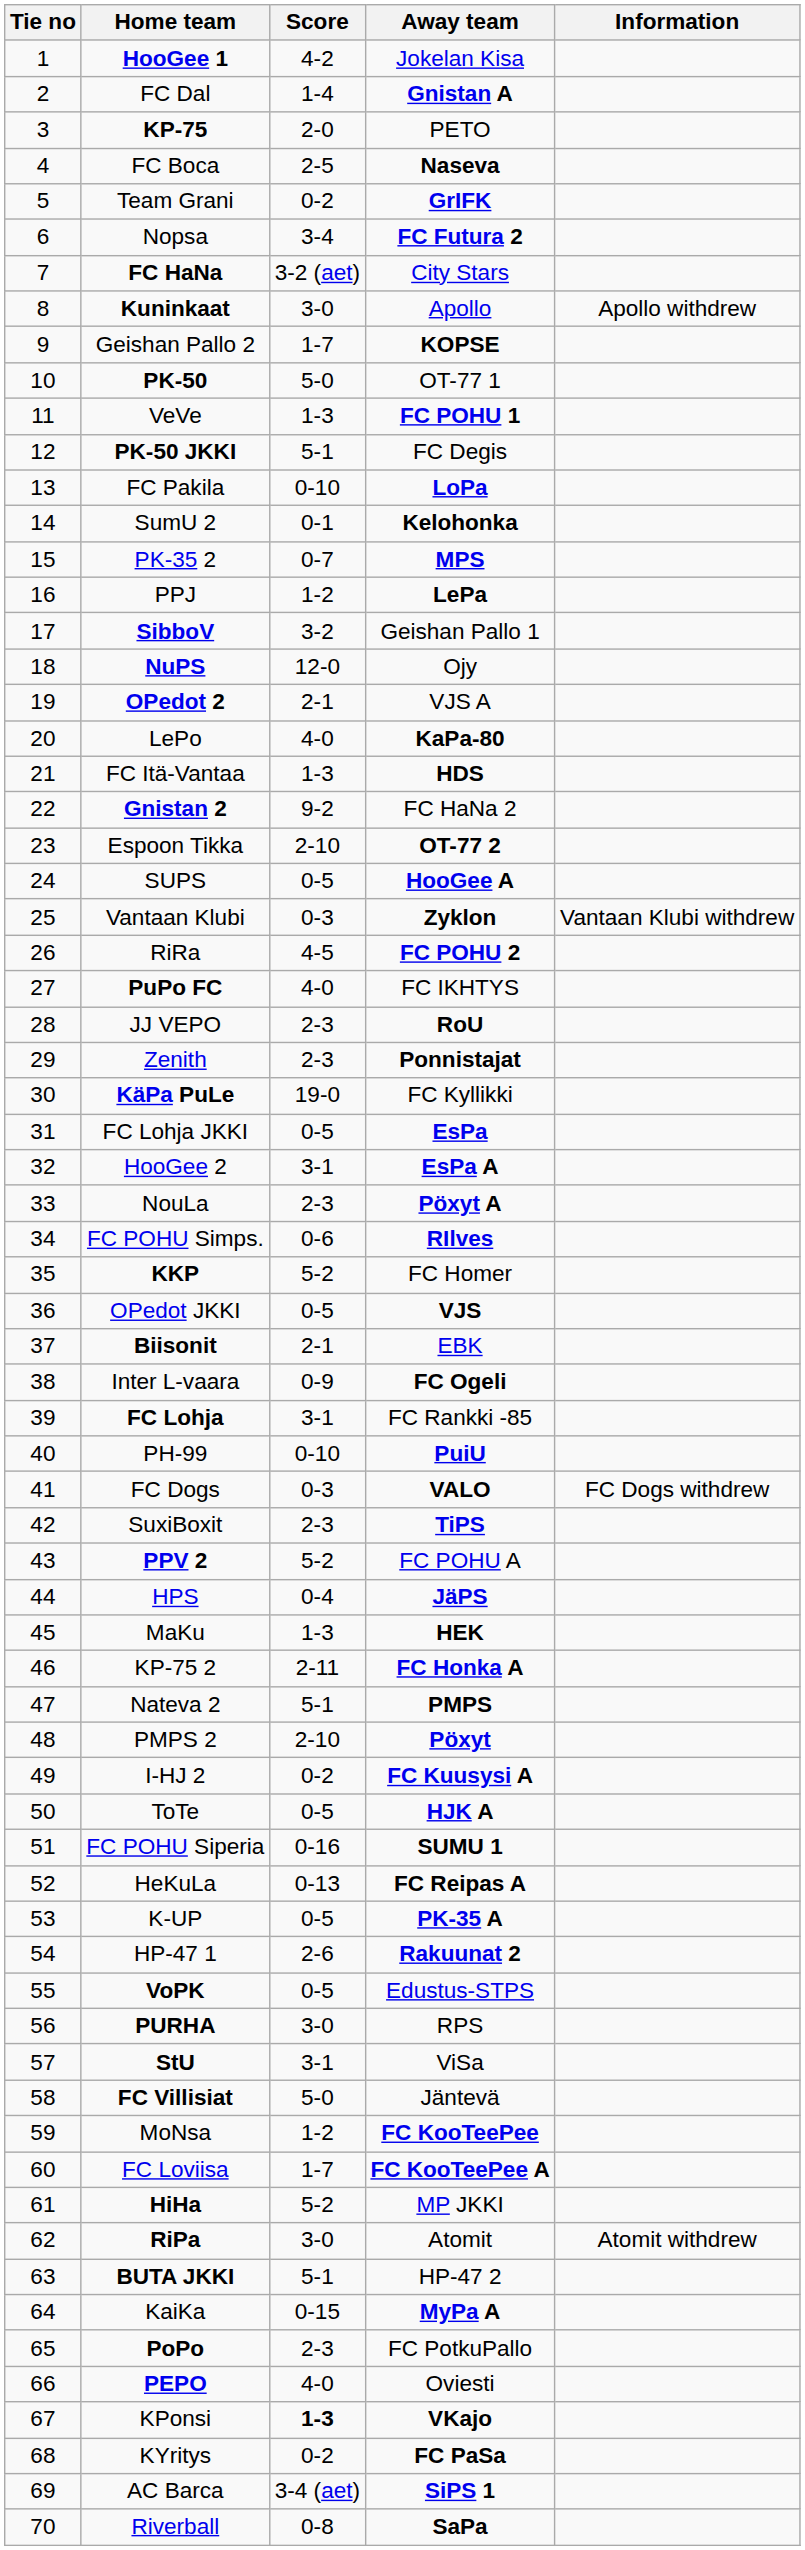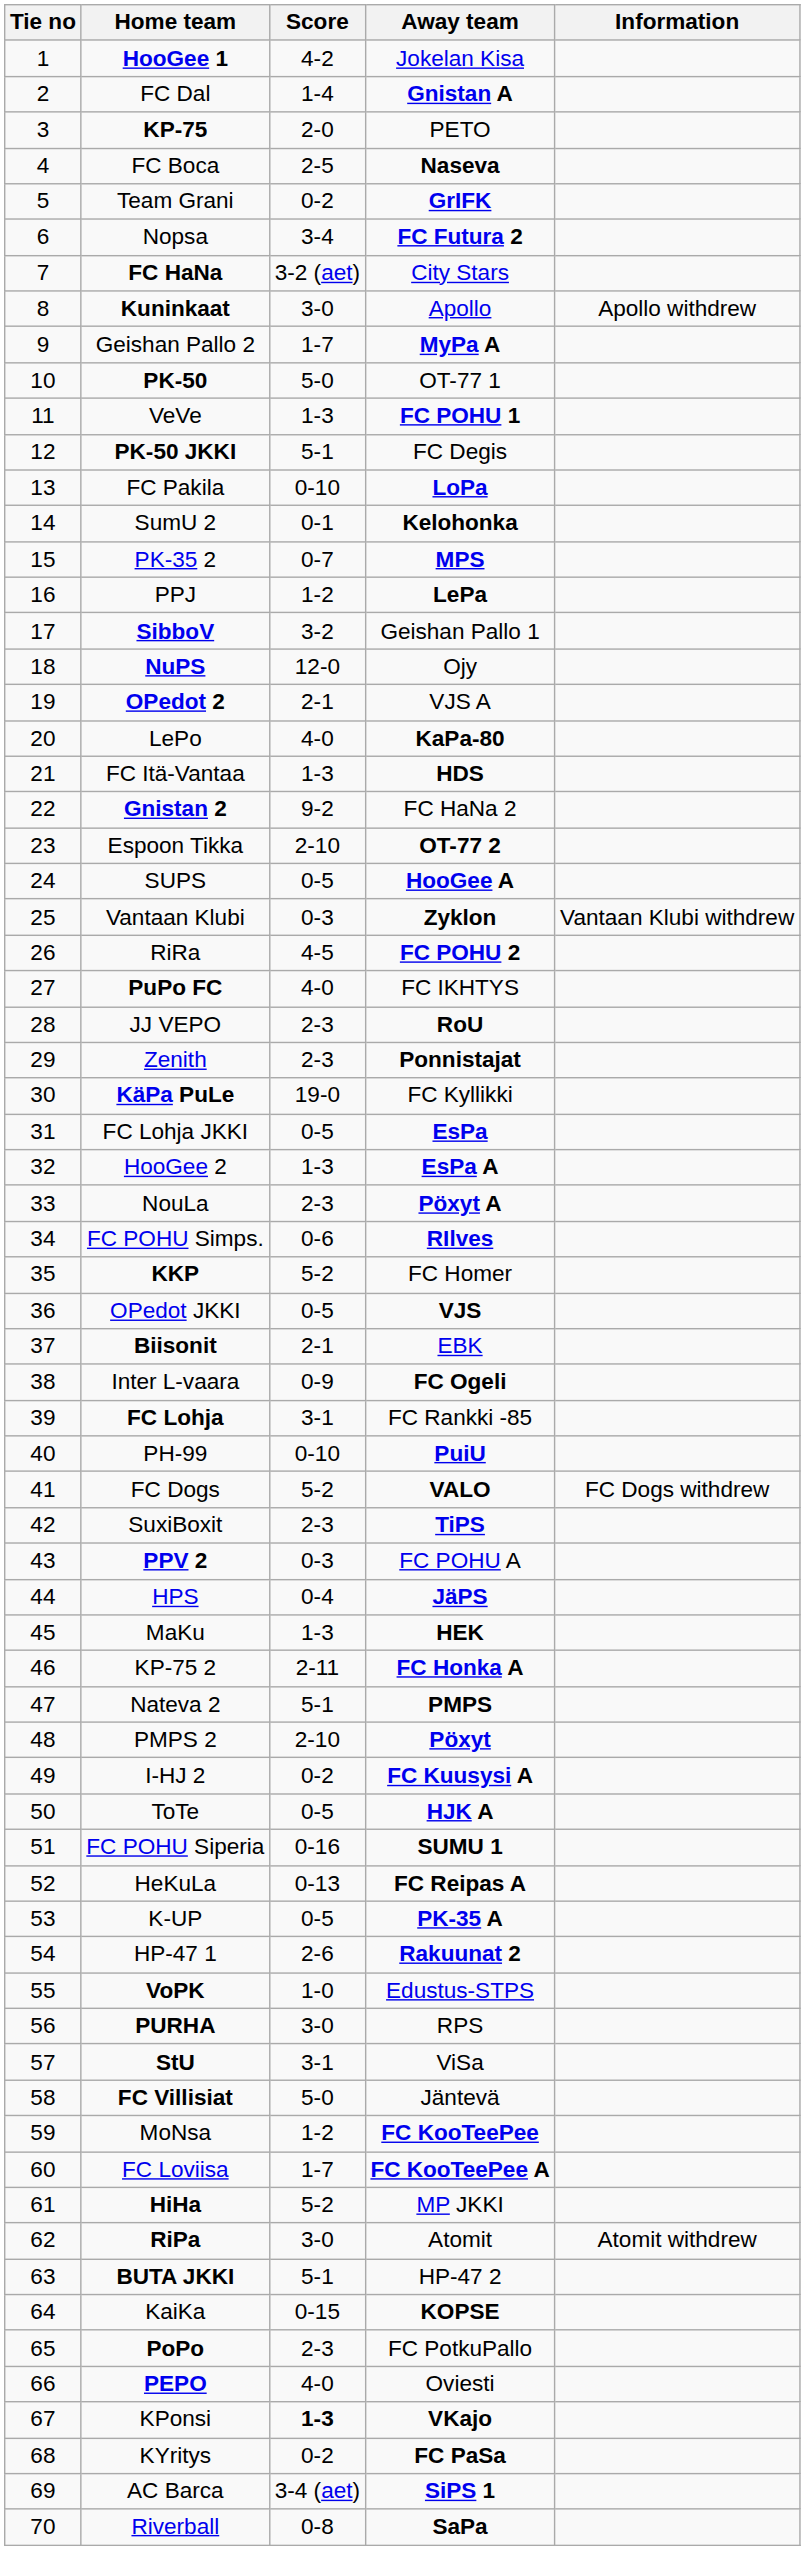Geishan Pallo 2 | Away team: KOPSE -> MyPa A
HooGee 2 | Score: 3-1 -> 1-3
FC Dogs | Score: 0-3 -> 5-2
PPV 2 | Score: 5-2 -> 0-3
VoPK | Score: 0-5 -> 1-0
KaiKa | Away team: MyPa A -> KOPSE
